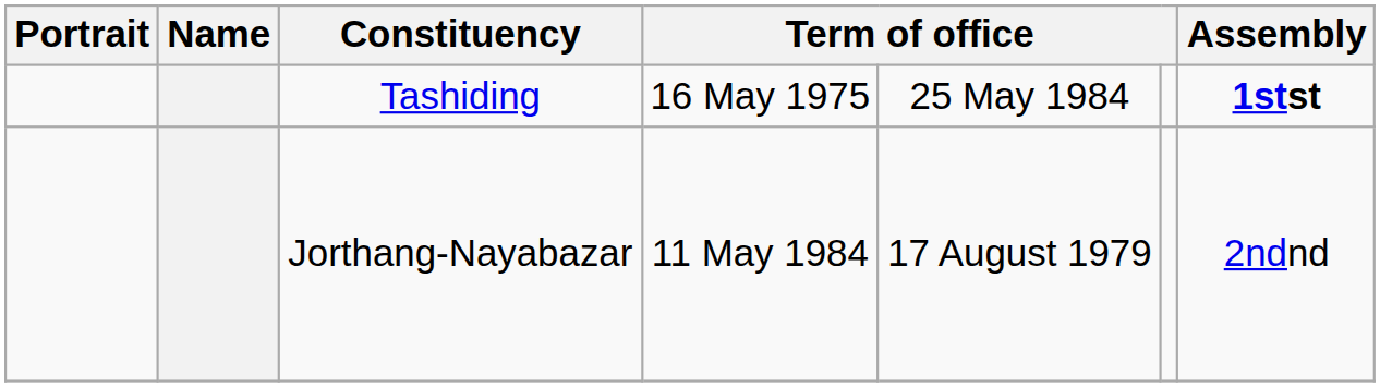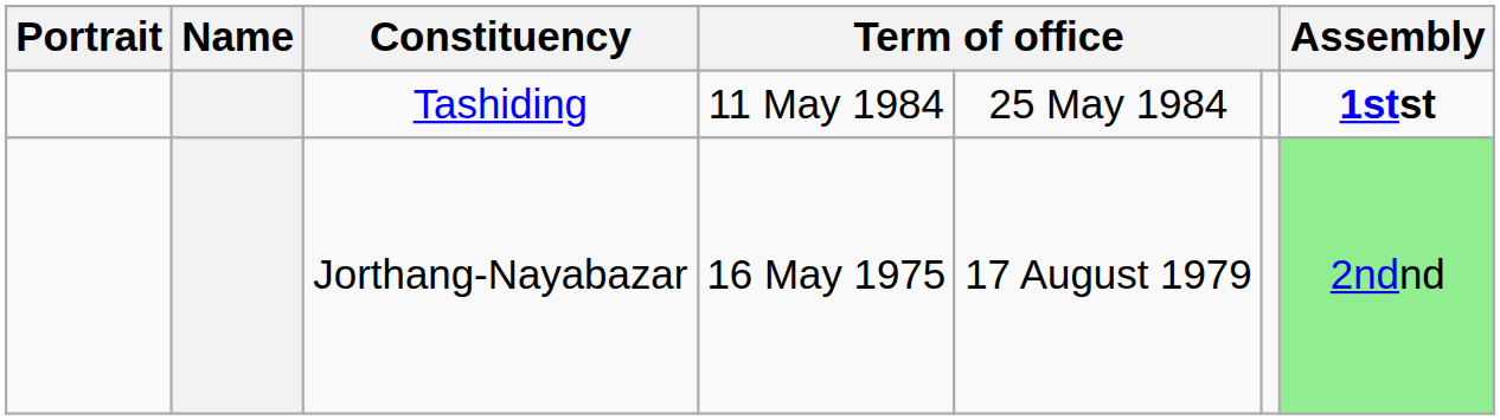Tashiding | column 4: 16 May 1975 -> 11 May 1984
Jorthang-Nayabazar | column 4: 11 May 1984 -> 16 May 1975
Jorthang-Nayabazar | Assembly: no background -> lightgreen background
